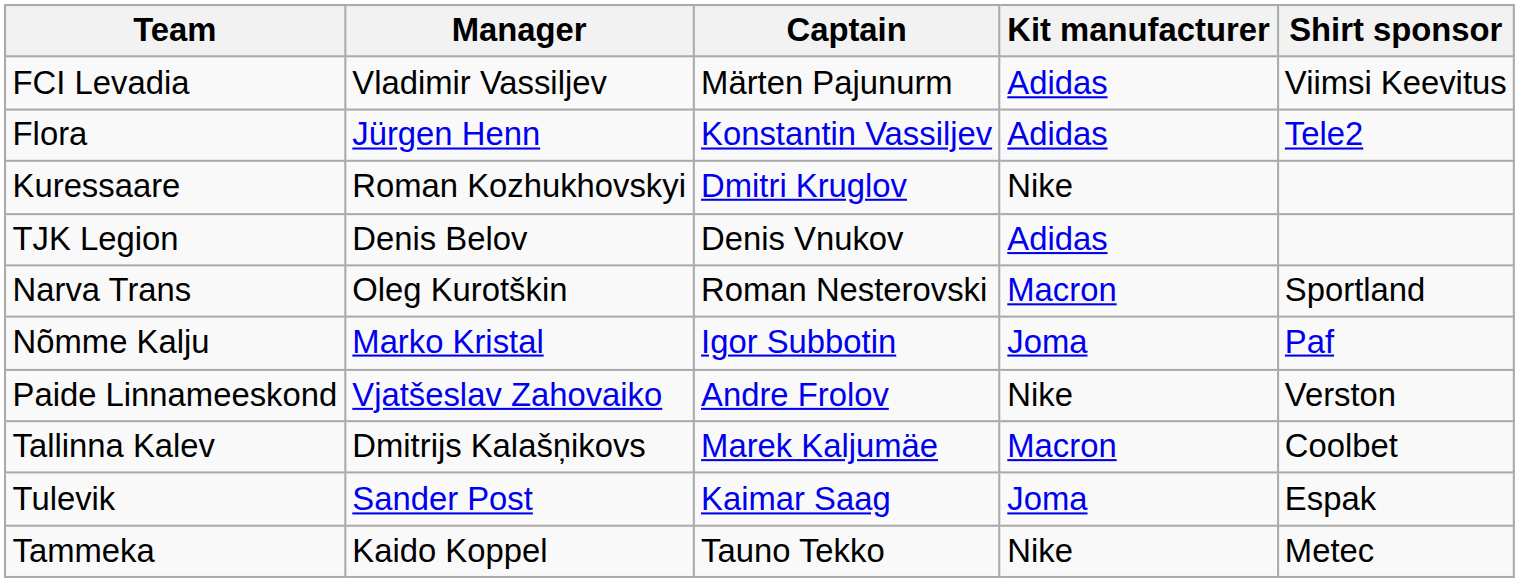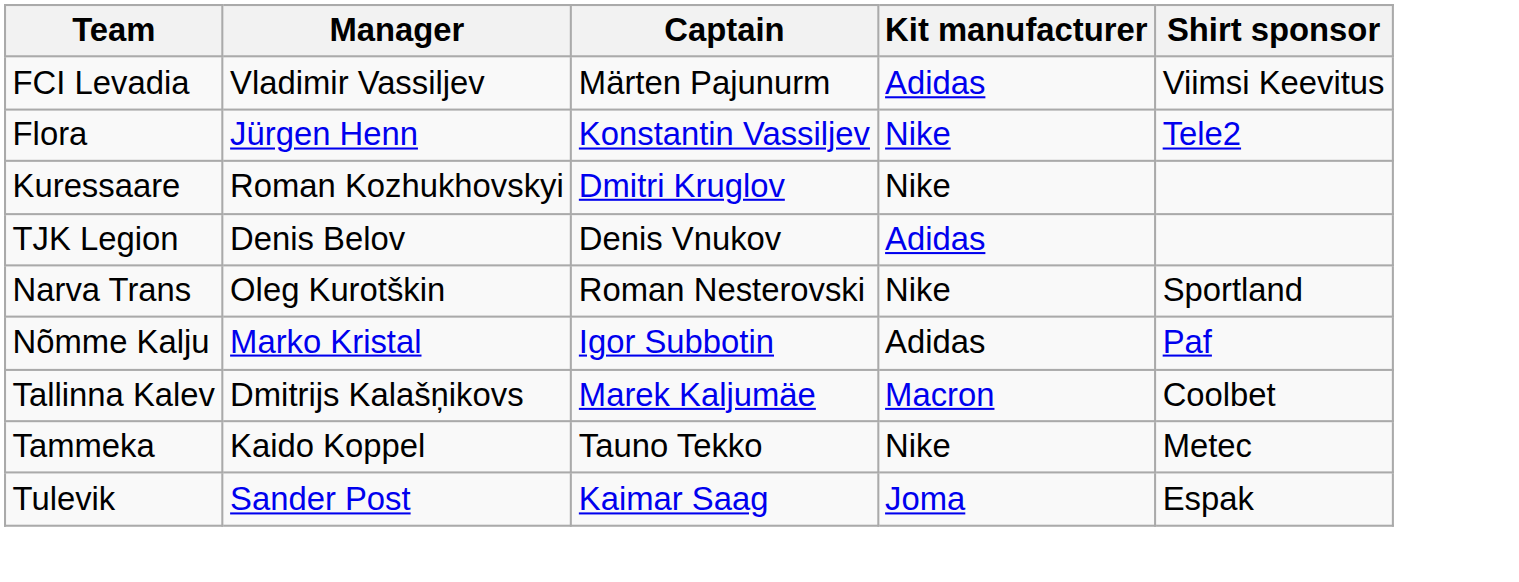Flora | Kit manufacturer: Adidas -> Nike
Narva Trans | Kit manufacturer: Macron -> Nike
Nõmme Kalju | Kit manufacturer: Joma -> Adidas
- row: Paide Linnameeskond | Vjatšeslav Zahovaiko | Andre Frolov | Nike | Verston
rows swapped: Tammeka <-> Tulevik
